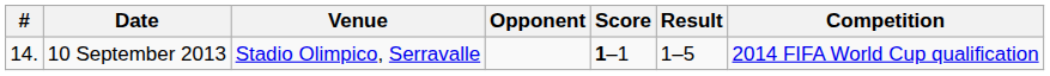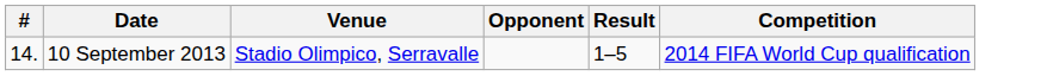- column: Score | 1–1
